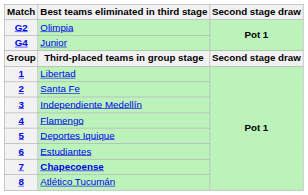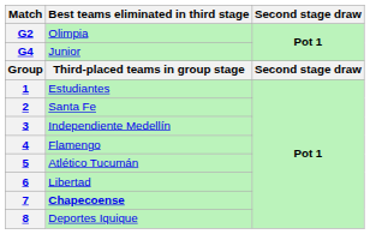1 | Best teams eliminated in third stage: Libertad -> Estudiantes
5 | Best teams eliminated in third stage: Deportes Iquique -> Atlético Tucumán
6 | Best teams eliminated in third stage: Estudiantes -> Libertad
8 | Best teams eliminated in third stage: Atlético Tucumán -> Deportes Iquique
